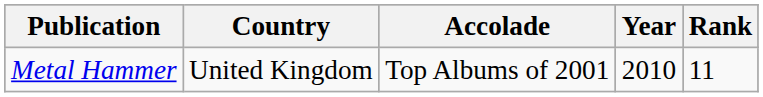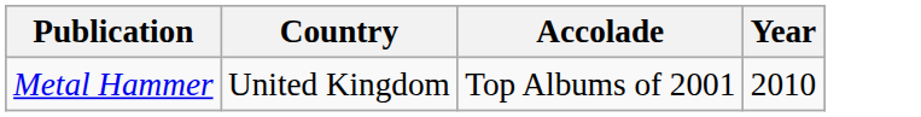- column: Rank | 11
